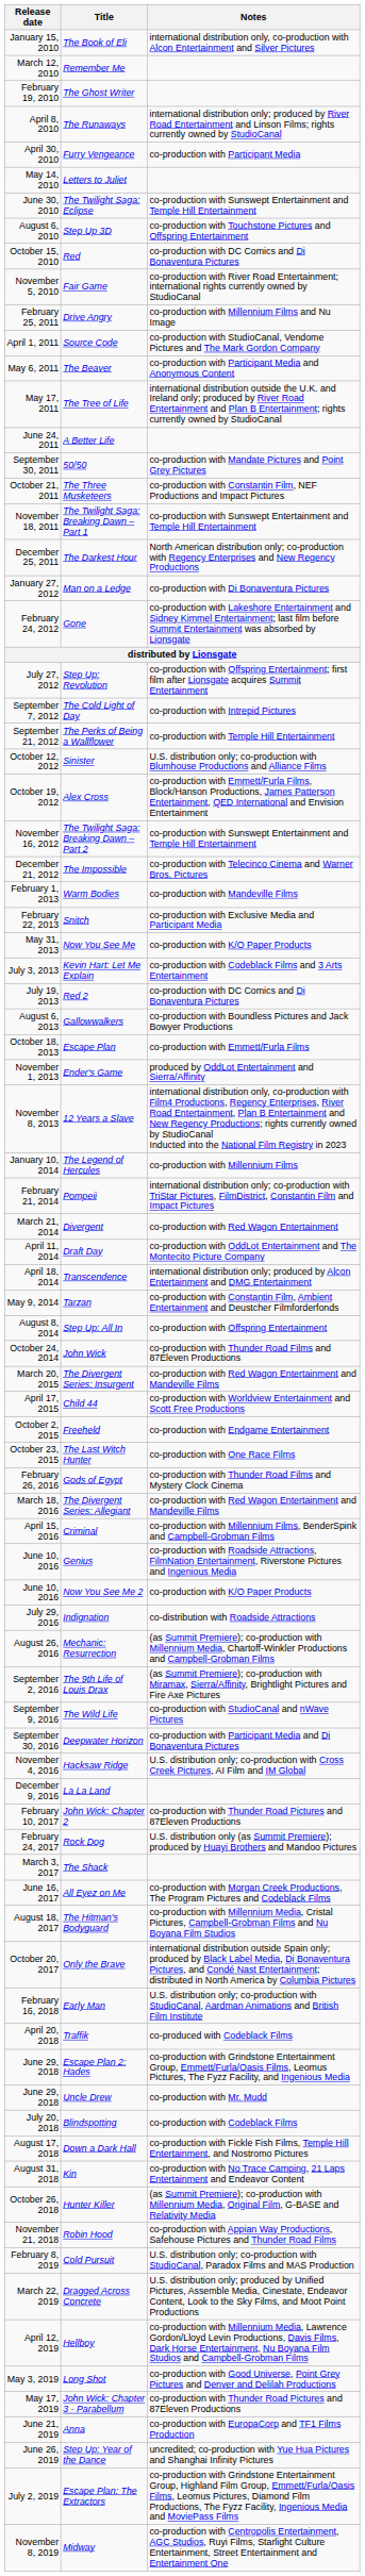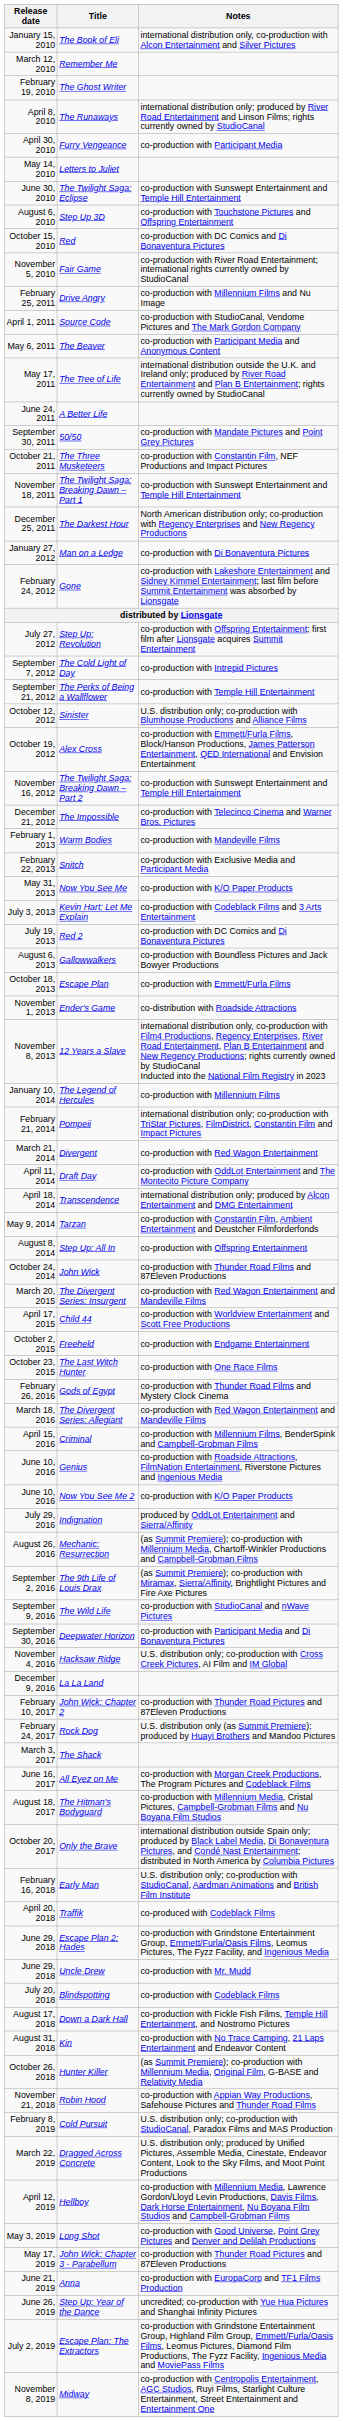Ender's Game | Notes: produced by OddLot Entertainment and Sierra/Affinity -> co-distribution with Roadside Attractions
Indignation | Notes: co-distribution with Roadside Attractions -> produced by OddLot Entertainment and Sierra/Affinity
